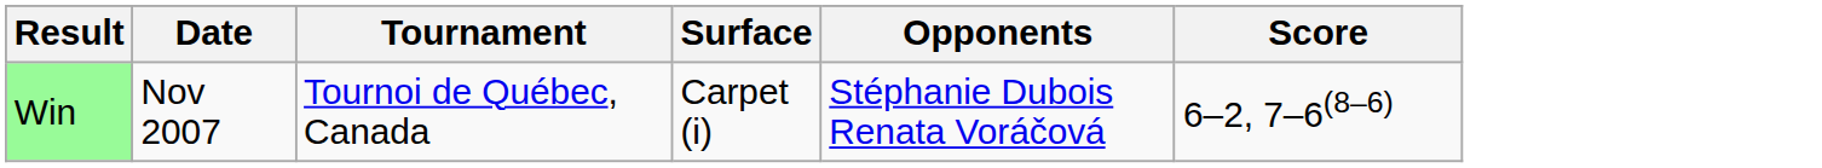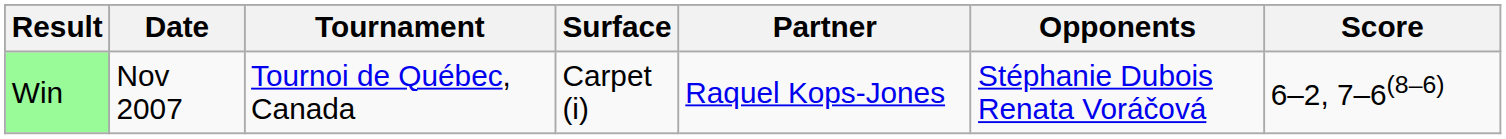+ column: Partner | Raquel Kops-Jones
